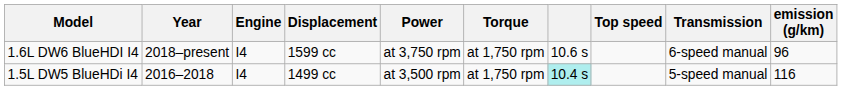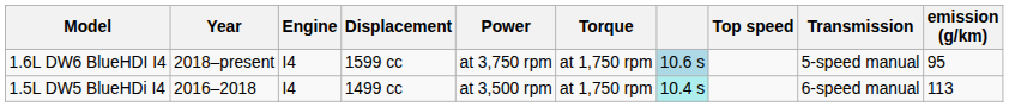1.6L DW6 BlueHDI I4 | column 7: no background -> lightblue background
1.6L DW6 BlueHDI I4 | Transmission: 6-speed manual -> 5-speed manual
1.6L DW6 BlueHDI I4 | emission (g/km): 96 -> 95
1.5L DW5 BlueHDi I4 | Transmission: 5-speed manual -> 6-speed manual
1.5L DW5 BlueHDi I4 | emission (g/km): 116 -> 113
